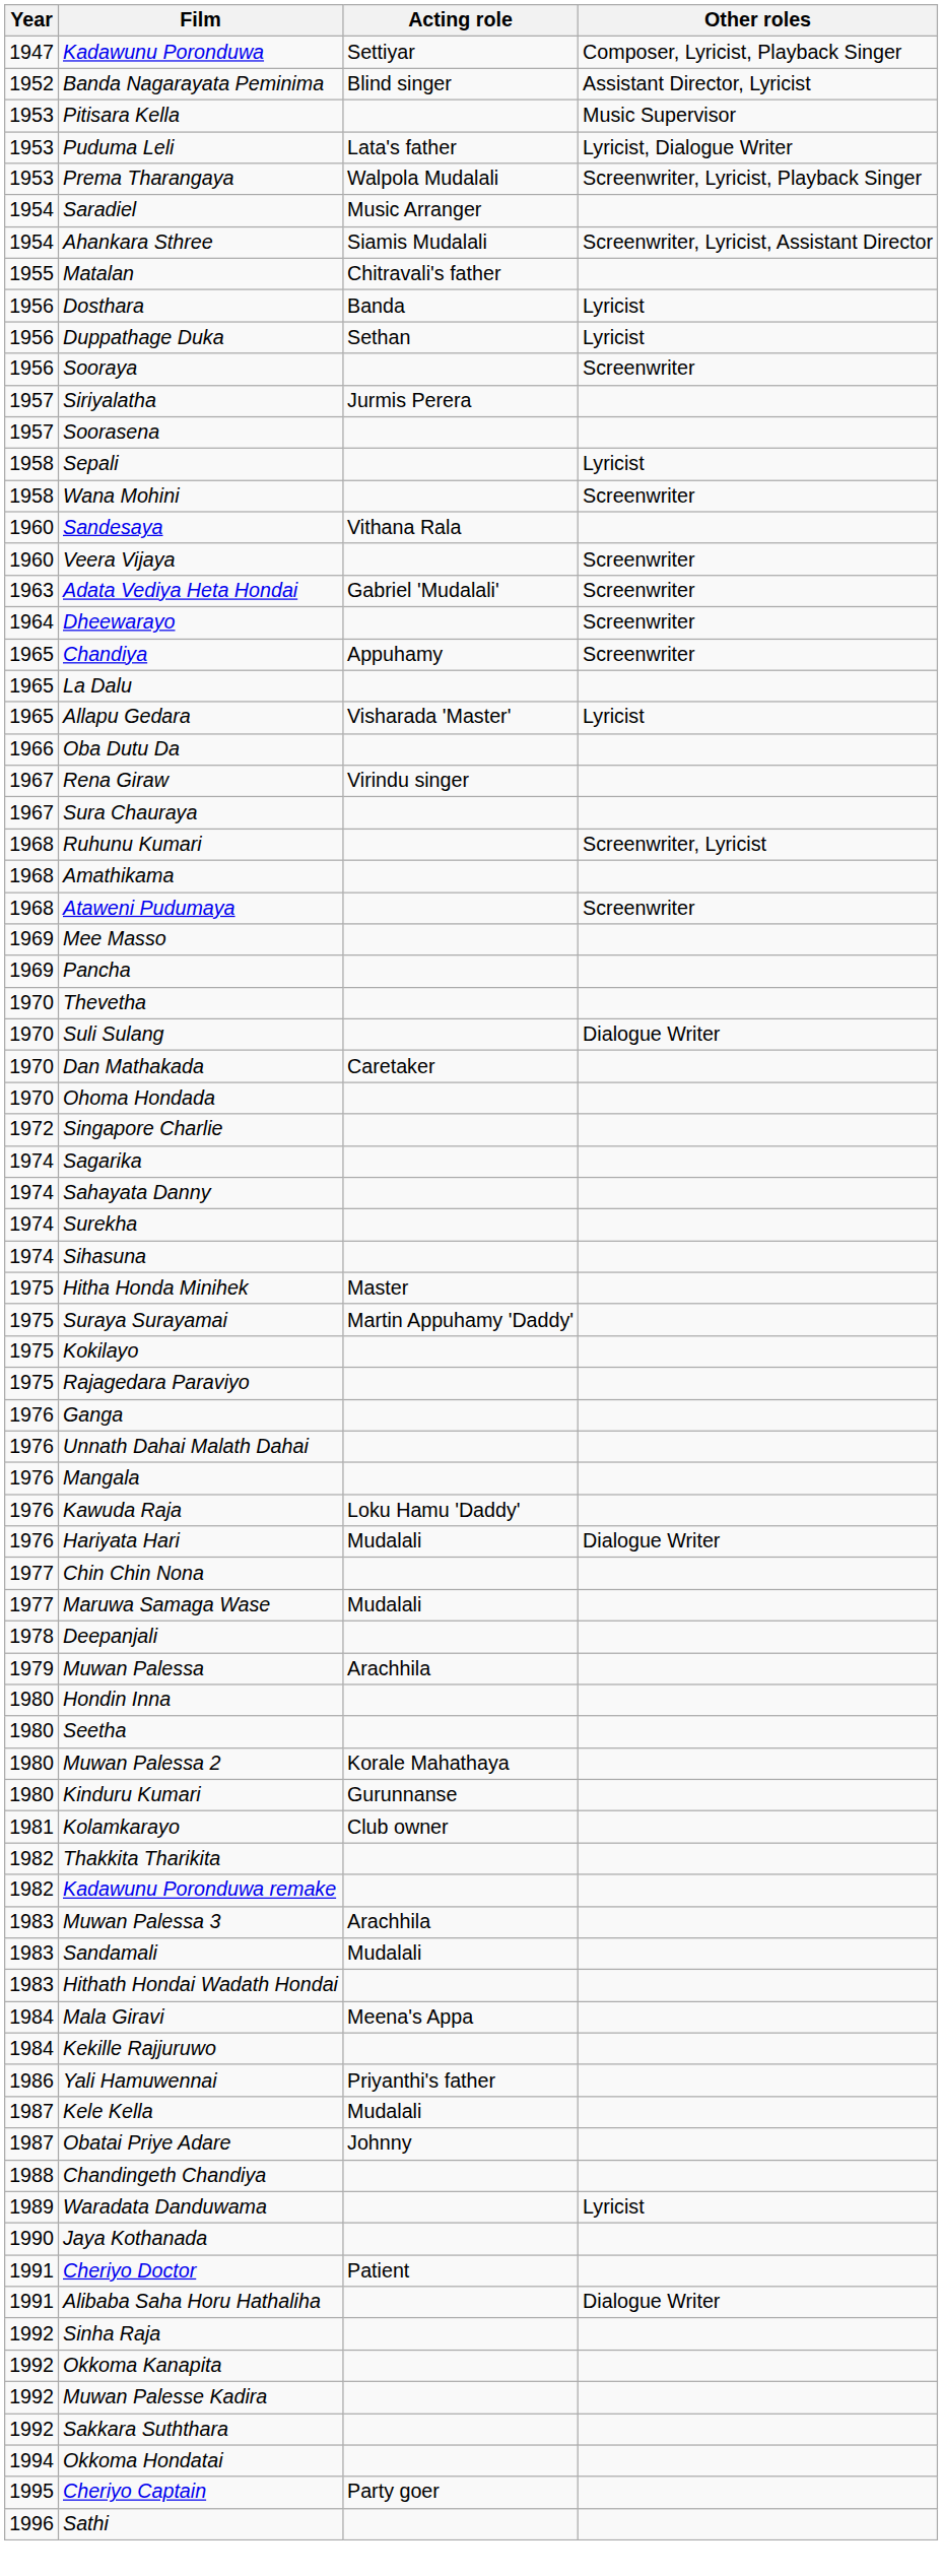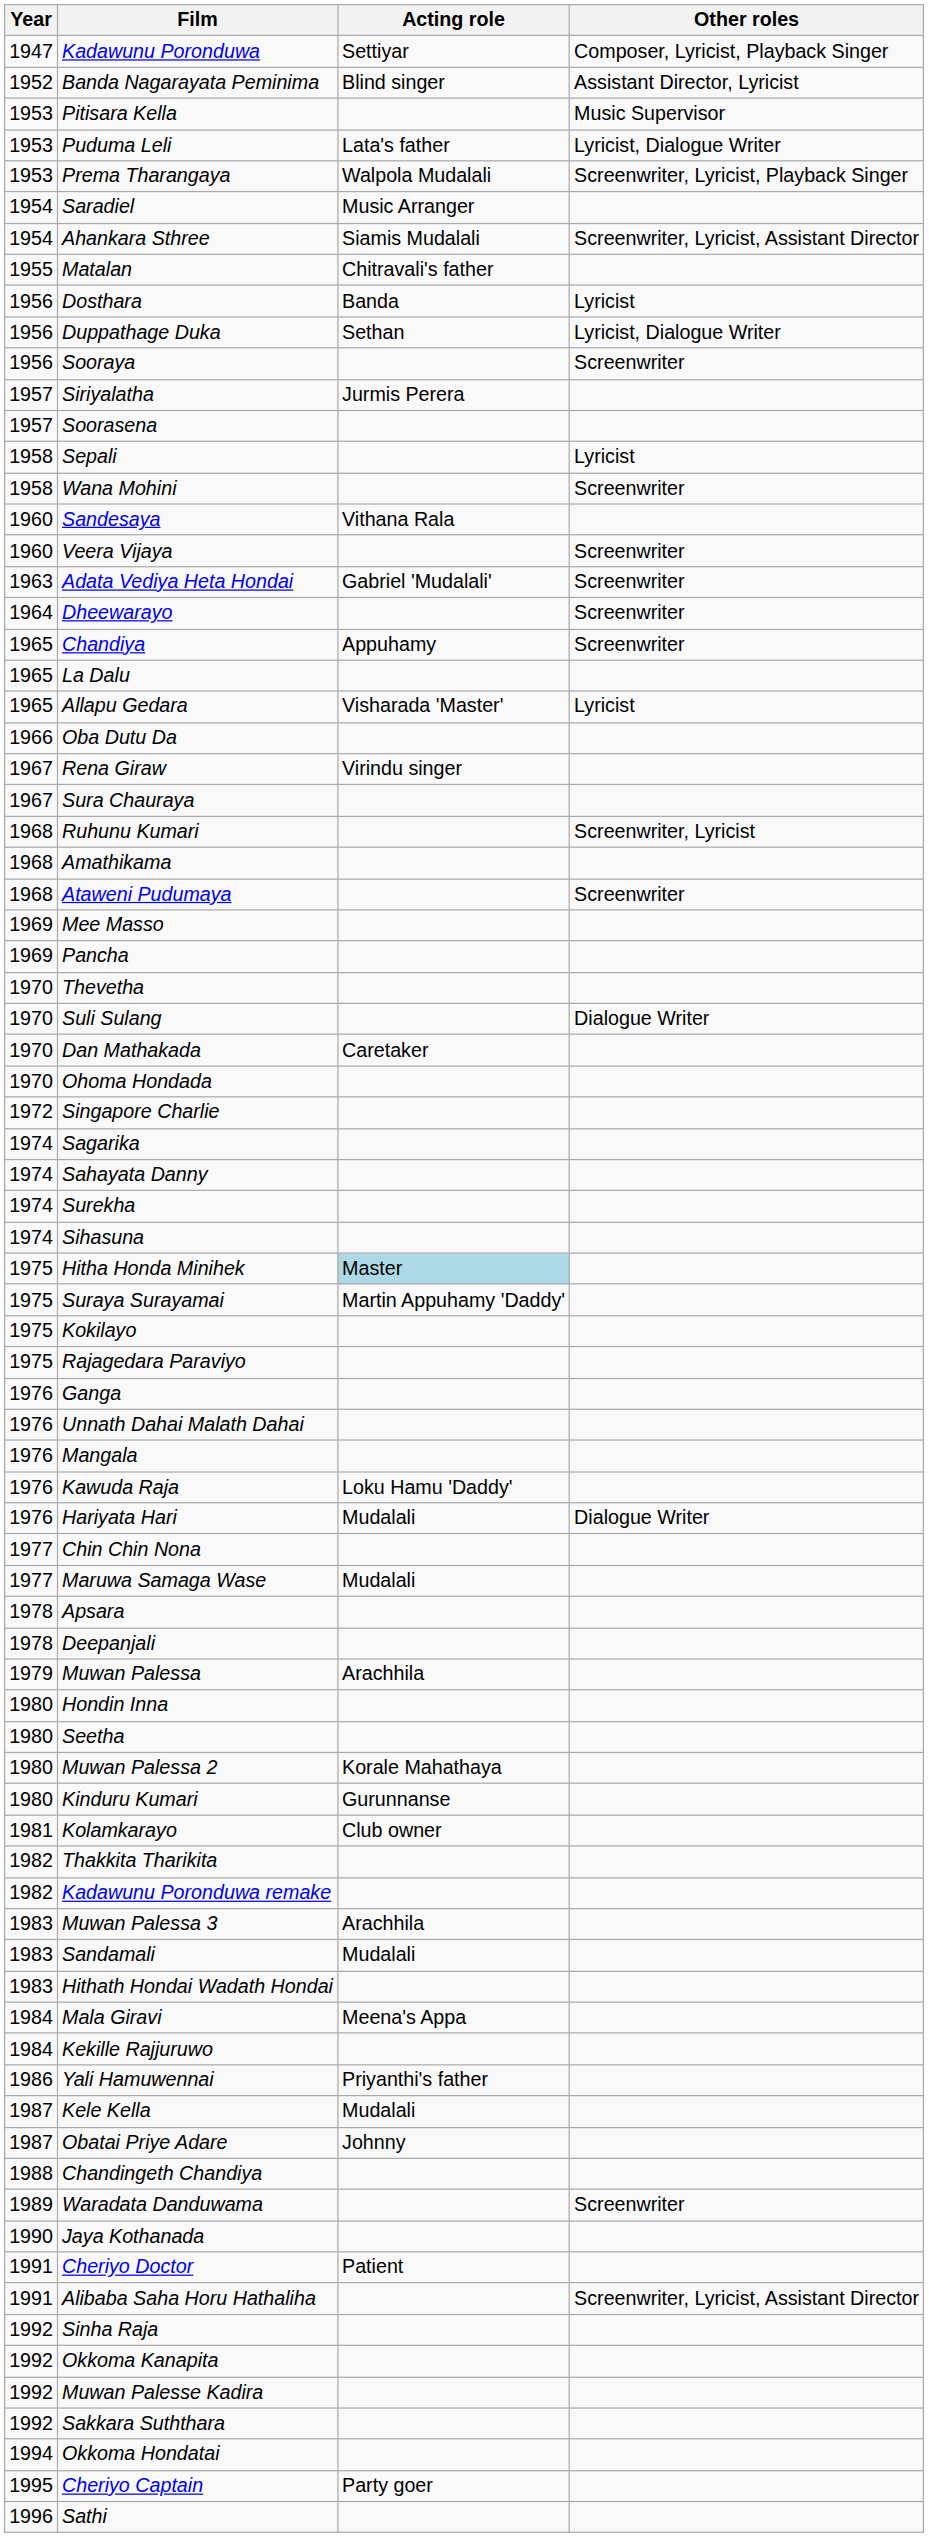Duppathage Duka | Other roles: Lyricist -> Lyricist, Dialogue Writer
Hitha Honda Minihek | Acting role: no background -> lightblue background
+ row: 1978 | Apsara
Waradata Danduwama | Other roles: Lyricist -> Screenwriter
Alibaba Saha Horu Hathaliha | Other roles: Dialogue Writer -> Screenwriter, Lyricist, Assistant Director
